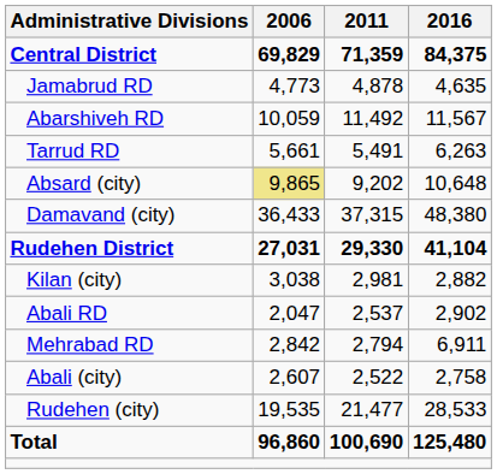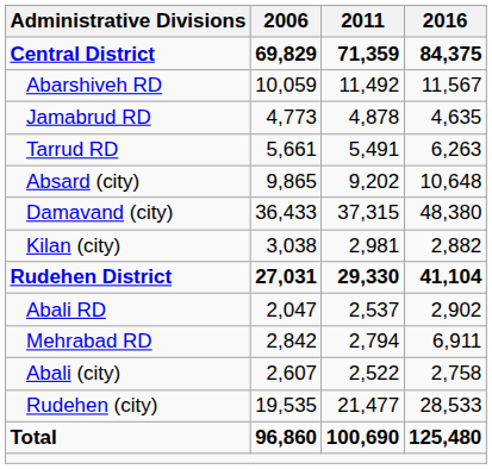rows swapped: Abarshiveh RD <-> Jamabrud RD
Absard (city) | 2006: khaki background -> no background
rows swapped: Kilan (city) <-> Rudehen District
